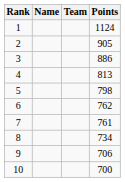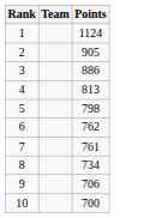- column: Name
